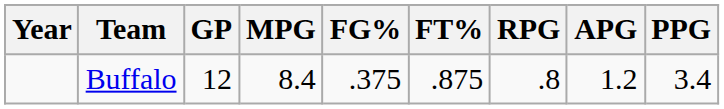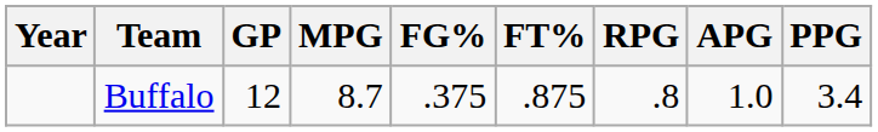Buffalo | MPG: 8.4 -> 8.7
Buffalo | APG: 1.2 -> 1.0
